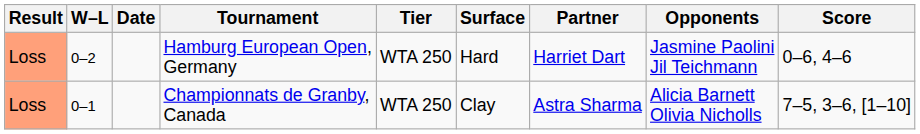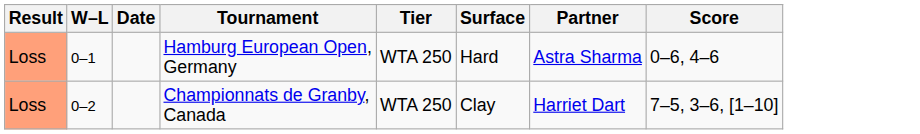- column: Opponents | Jasmine Paolini Jil Teichmann | Alicia Barnett Olivia Nicholls
Hamburg European Open, Germany | W–L: 0–2 -> 0–1
Hamburg European Open, Germany | Partner: Harriet Dart -> Astra Sharma
Championnats de Granby, Canada | W–L: 0–1 -> 0–2
Championnats de Granby, Canada | Partner: Astra Sharma -> Harriet Dart
